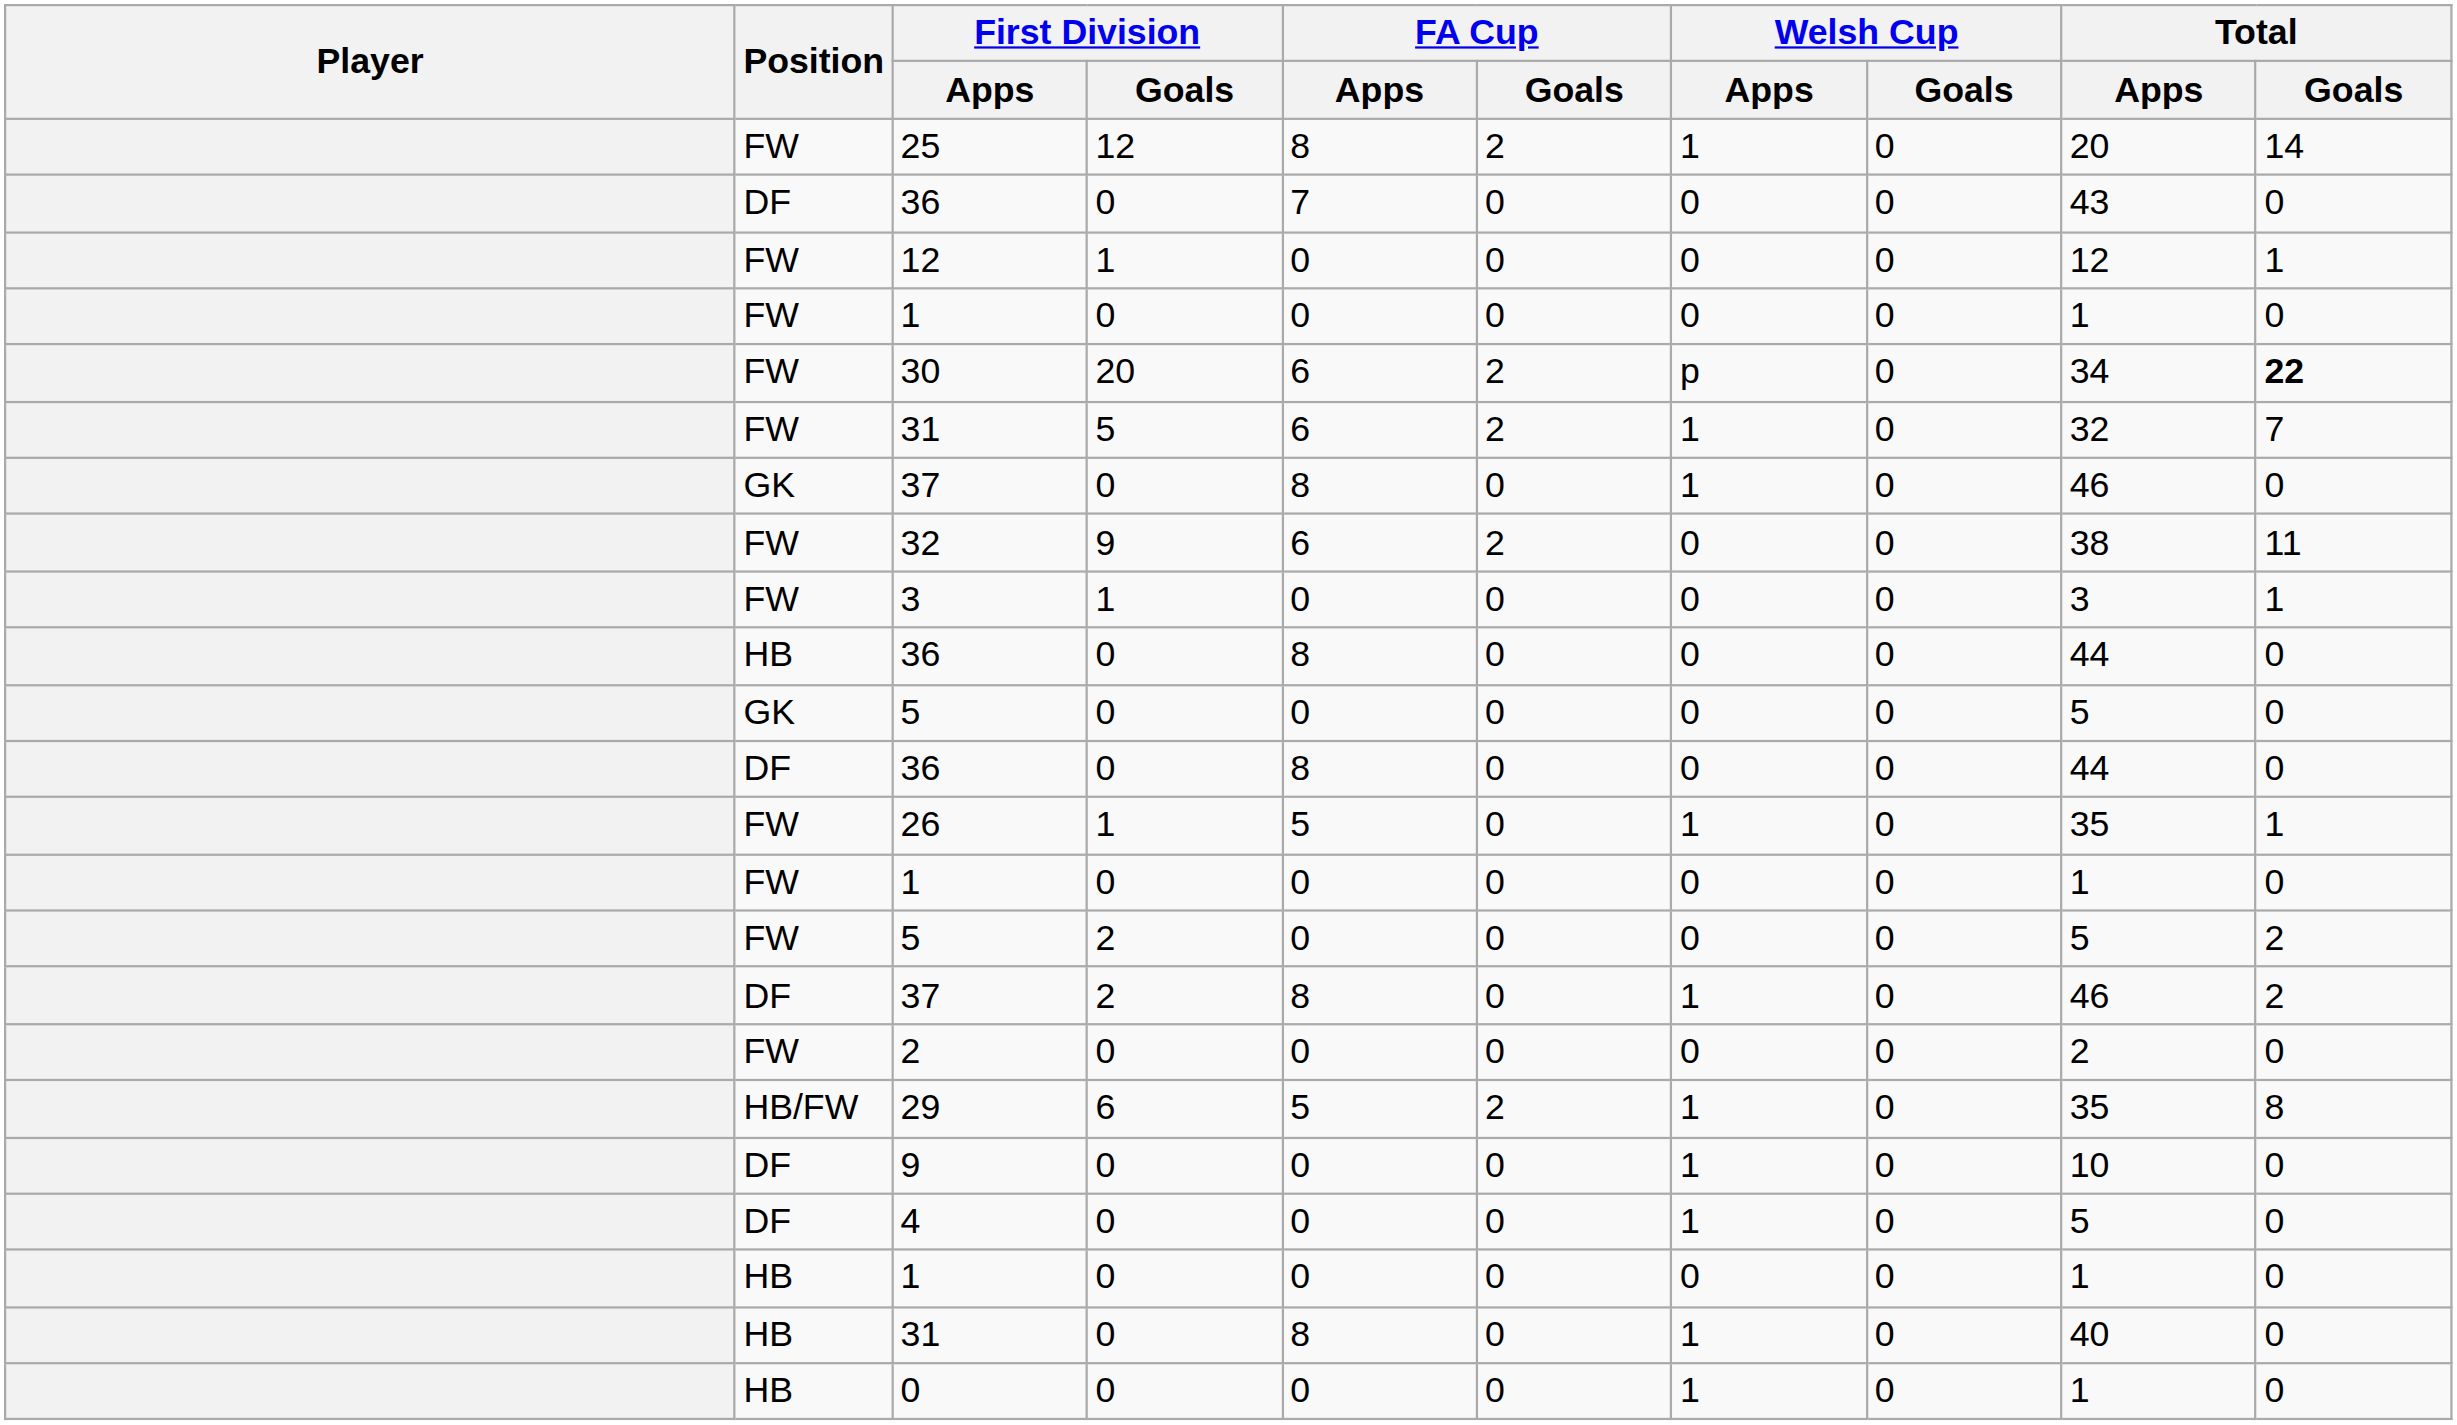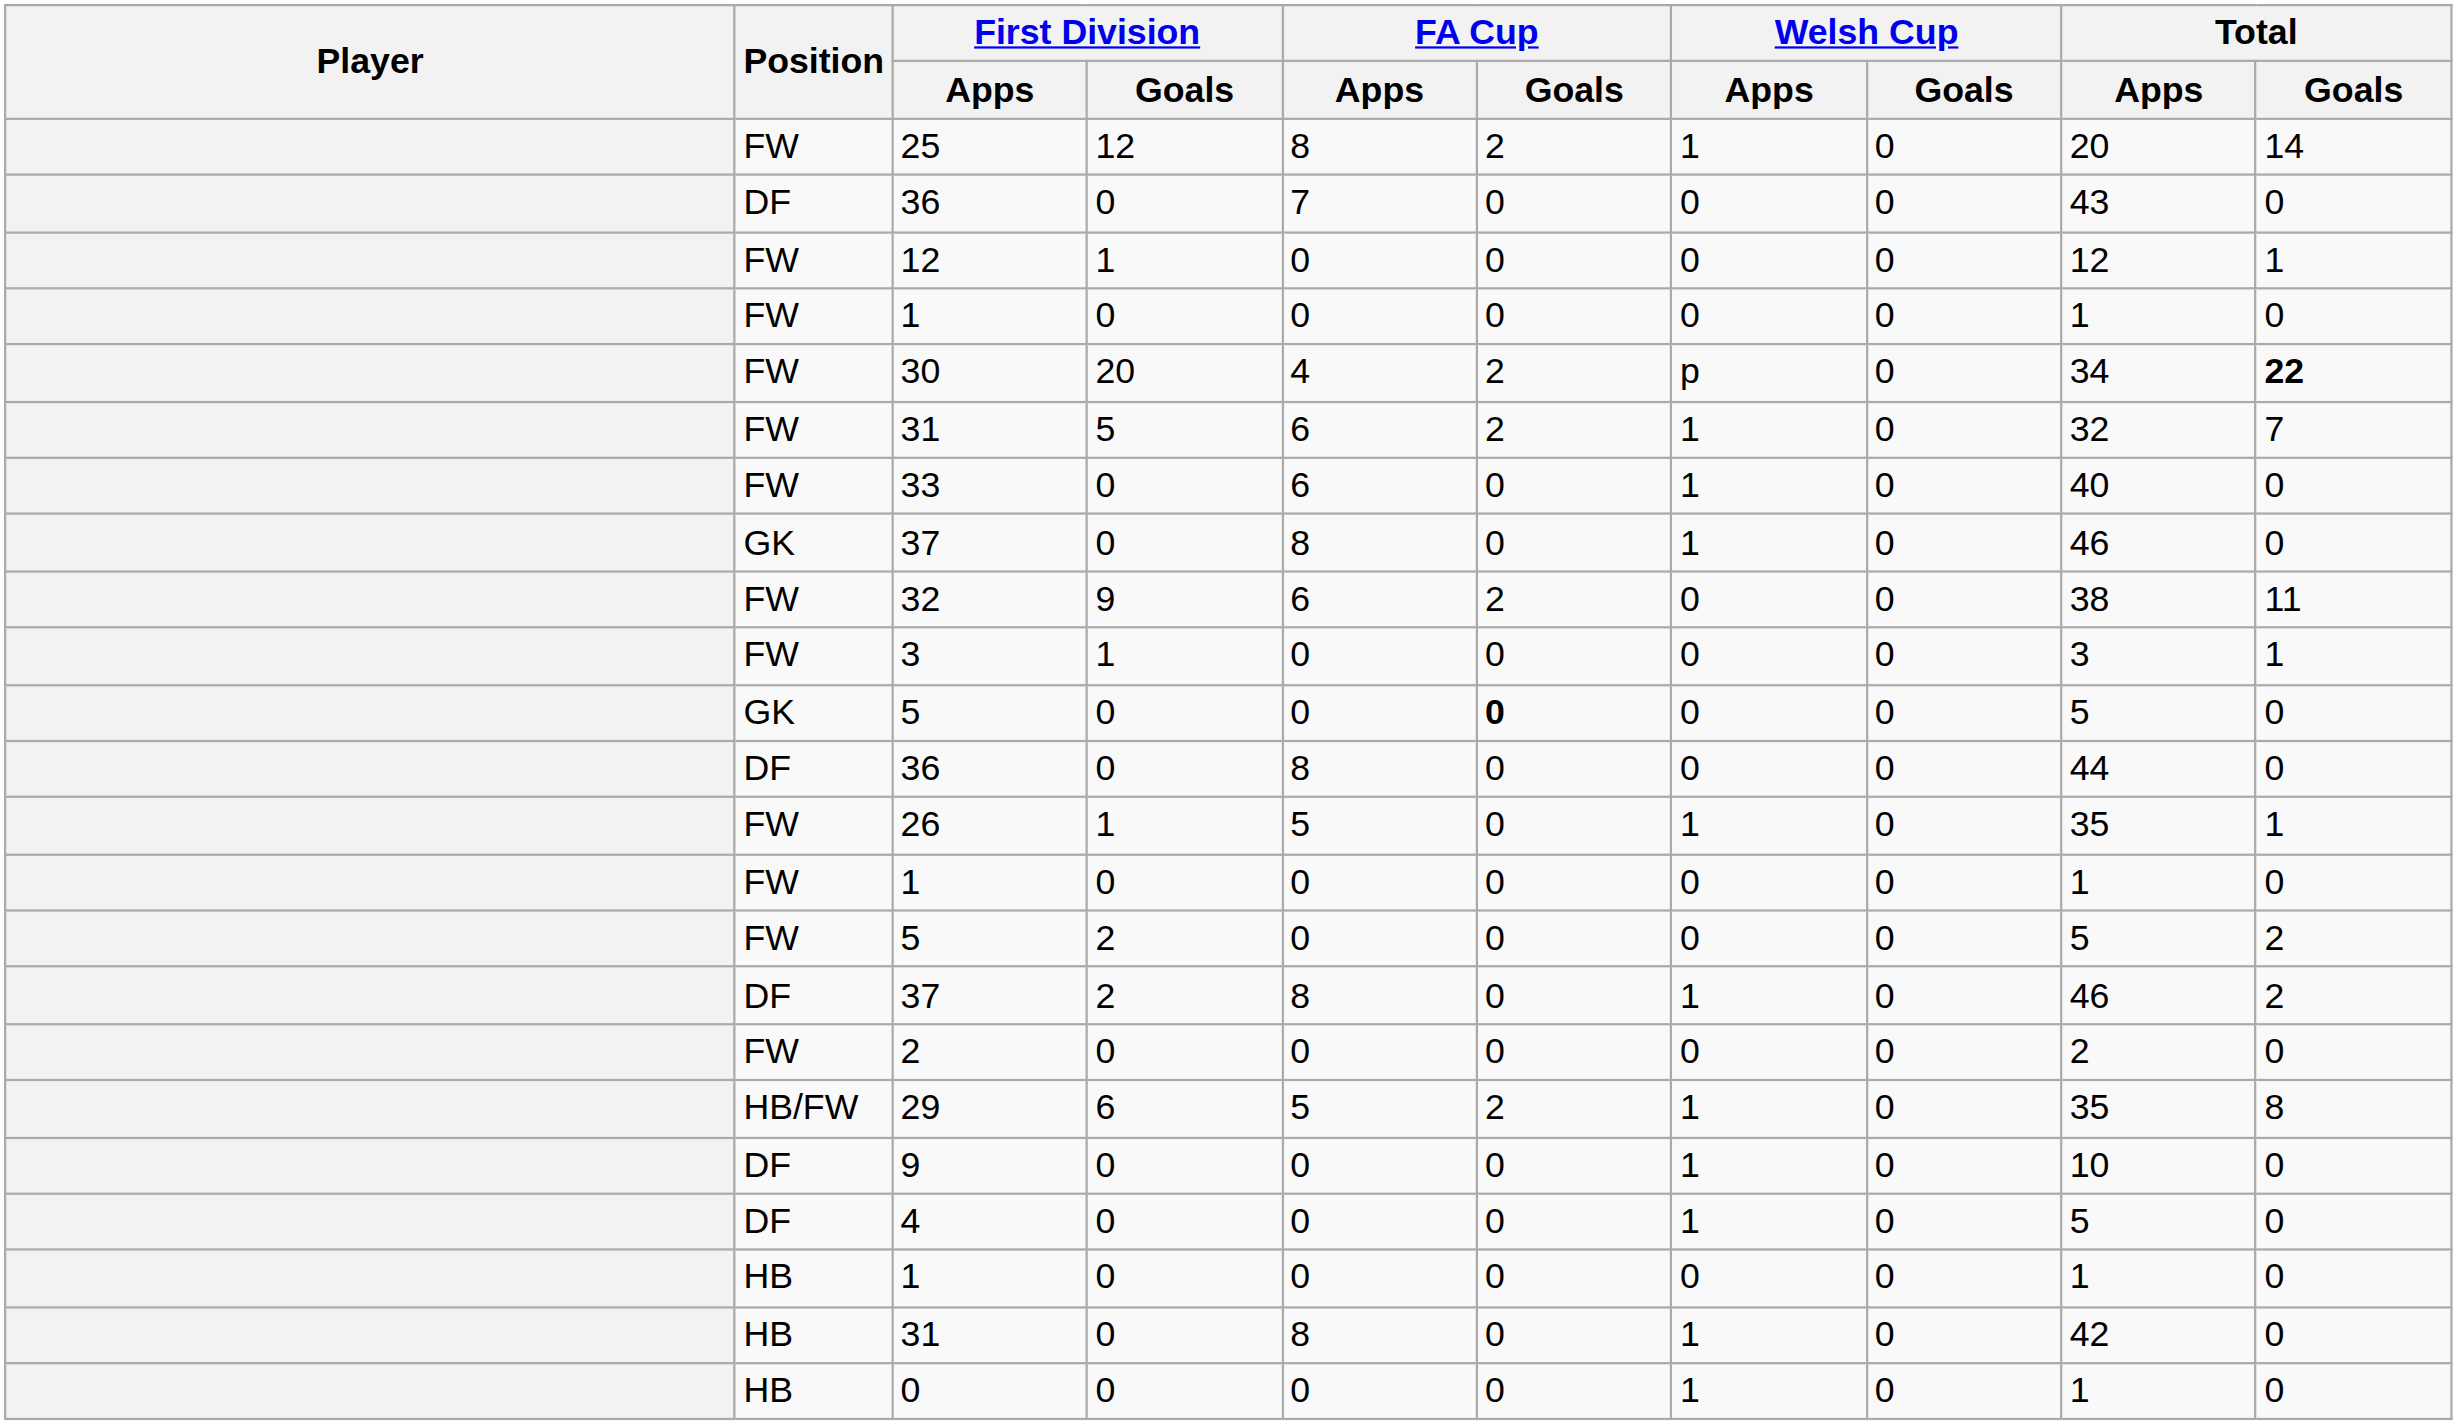30 | FA Cup / Apps: 6 -> 4
+ row: FW | 33 | 0 | 6 | 0 | 1 | 0 | 40 | 0
- row: HB | 36 | 0 | 8 | 0 | 0 | 0 | 44 | 0
GK / 5 | FA Cup / Goals: normal -> bold
HB / 31 | Total / Apps: 40 -> 42
